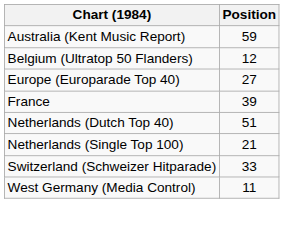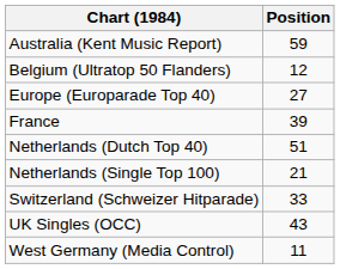+ row: UK Singles (OCC) | 43
